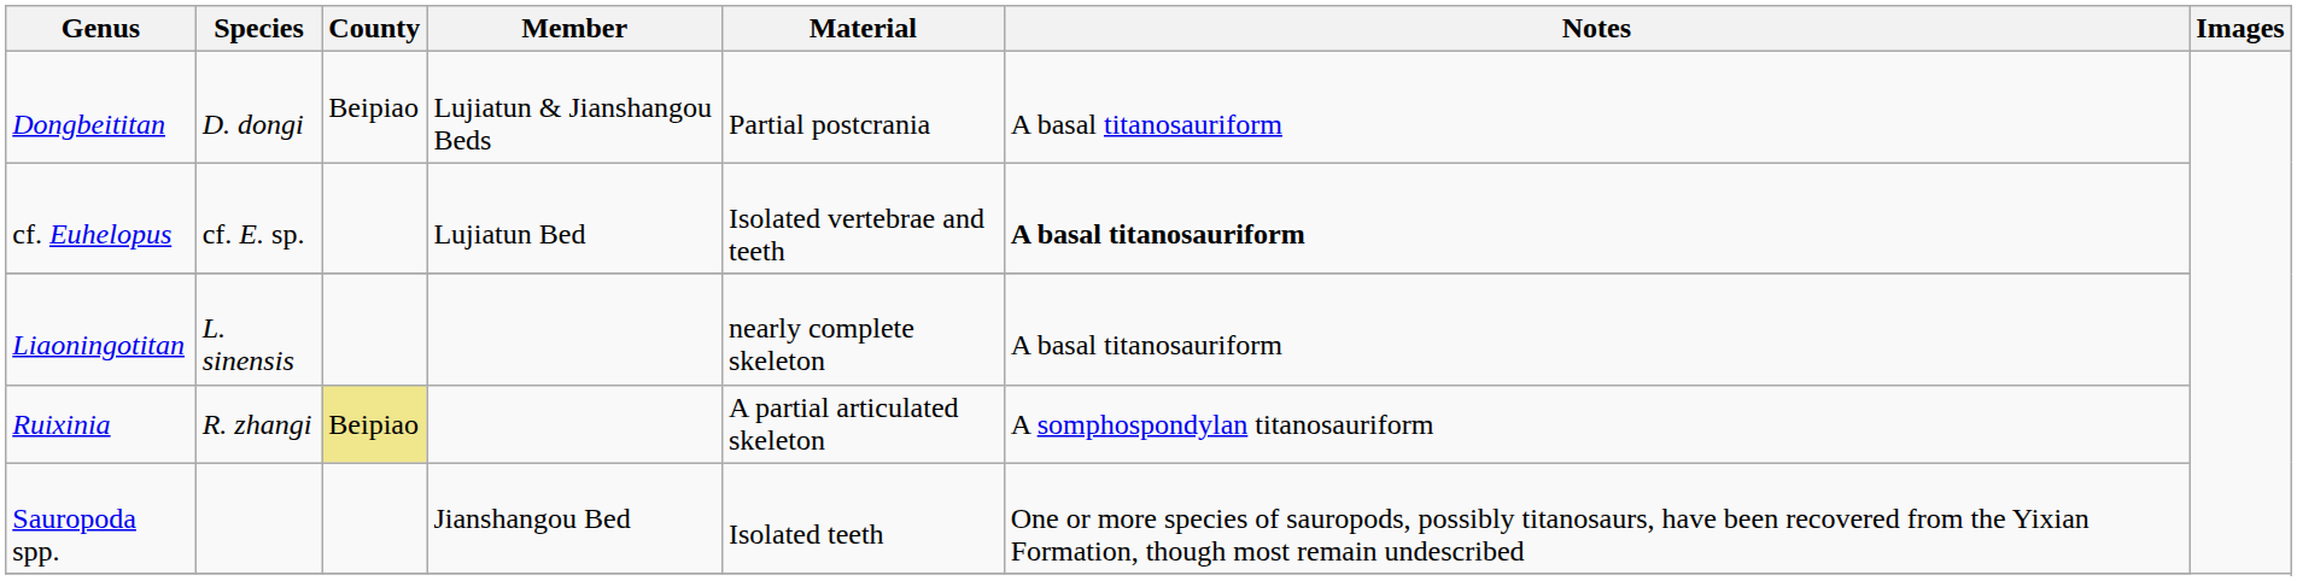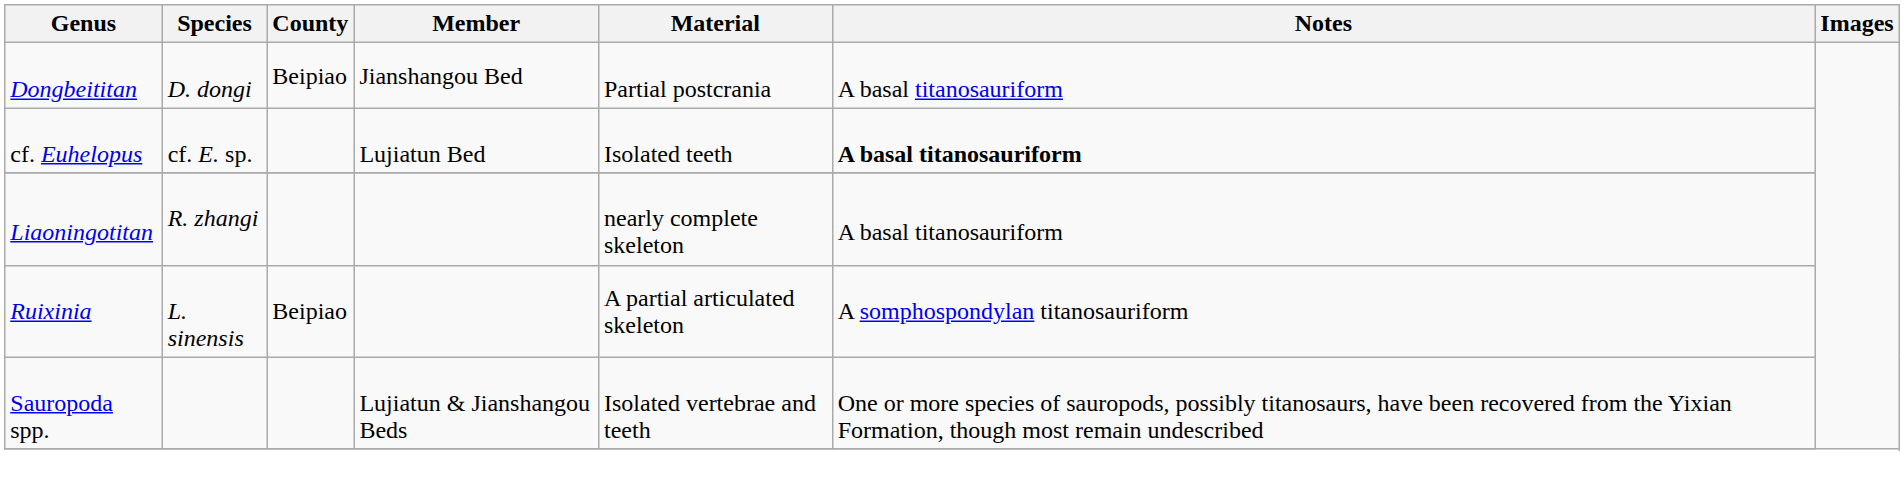Dongbeititan | Member: Lujiatun & Jianshangou Beds -> Jianshangou Bed
cf. Euhelopus | Material: Isolated vertebrae and teeth -> Isolated teeth
Liaoningotitan | Species: L. sinensis -> R. zhangi
Ruixinia | Species: R. zhangi -> L. sinensis
Ruixinia | County: khaki background -> no background
Sauropoda spp. | Member: Jianshangou Bed -> Lujiatun & Jianshangou Beds
Sauropoda spp. | Material: Isolated teeth -> Isolated vertebrae and teeth
